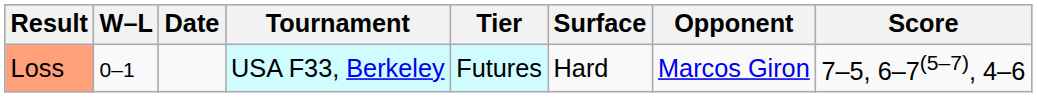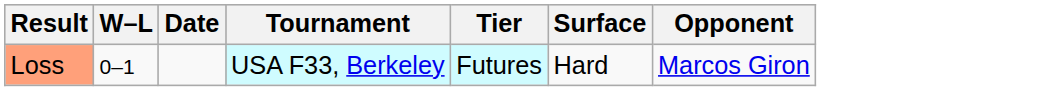- column: Score | 7–5, 6–7(5–7), 4–6
